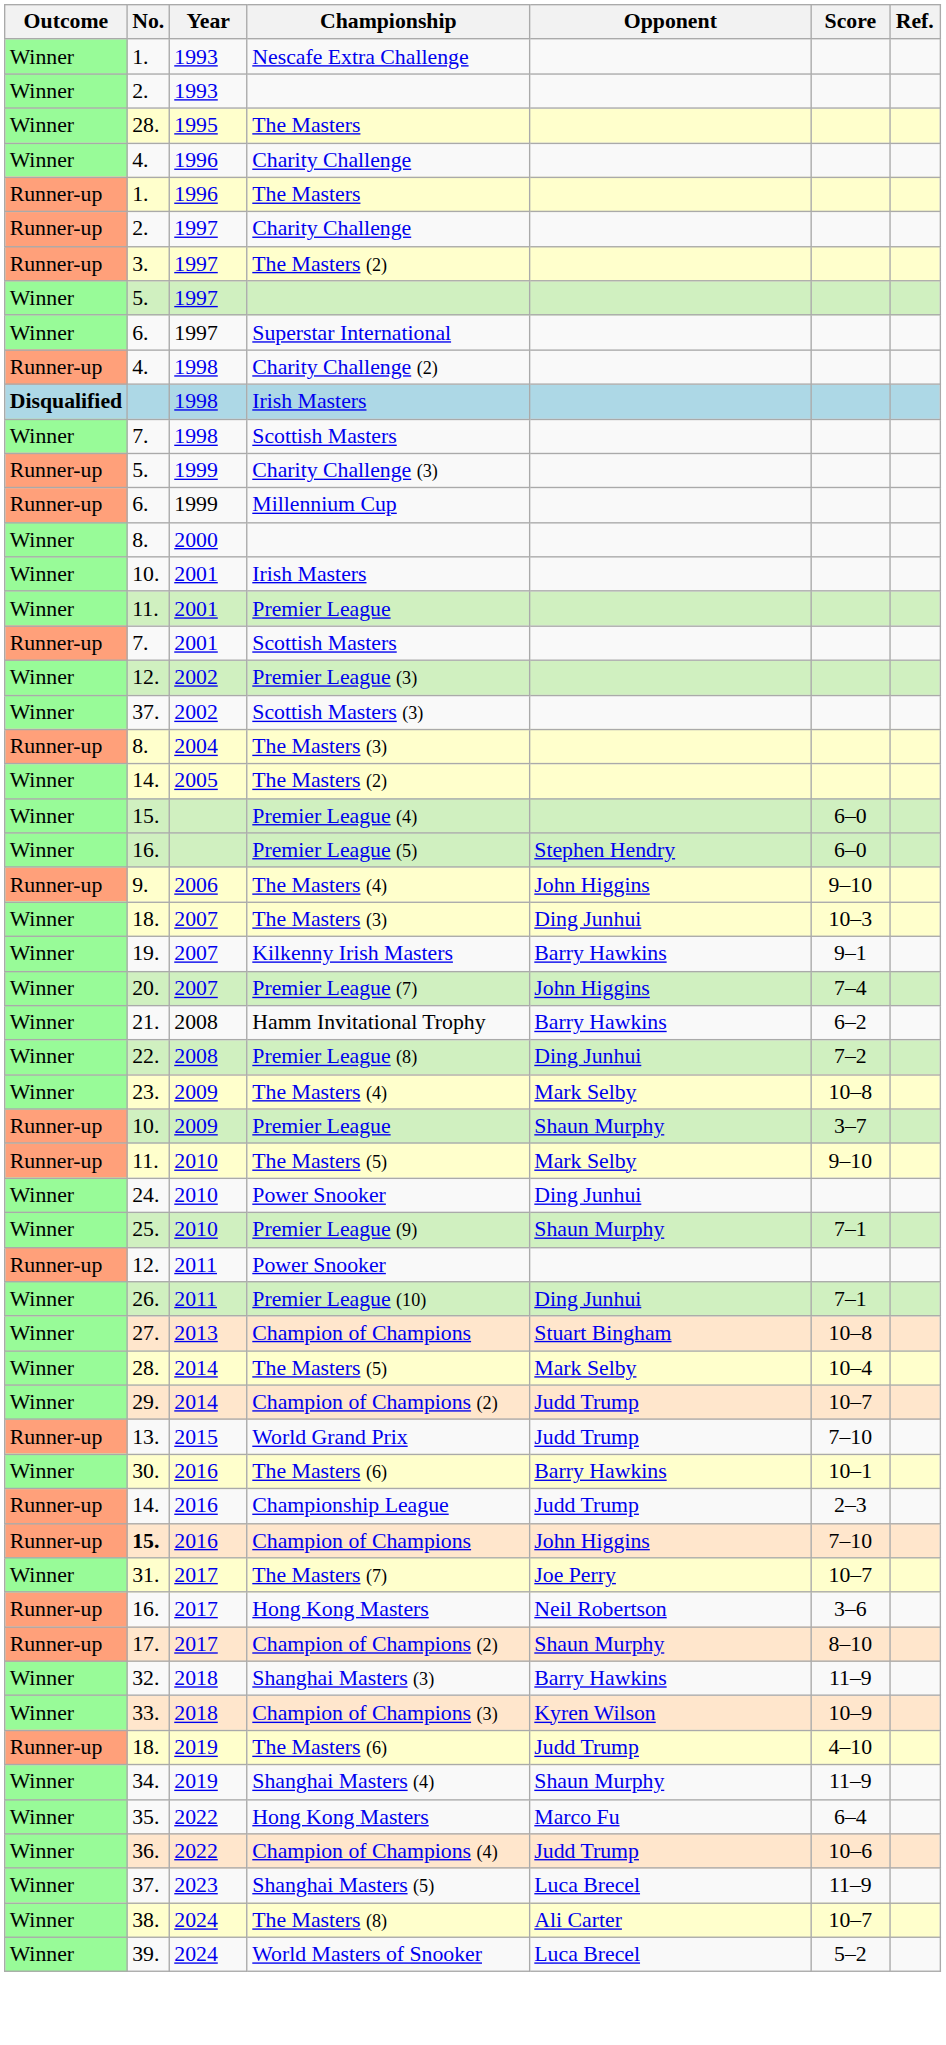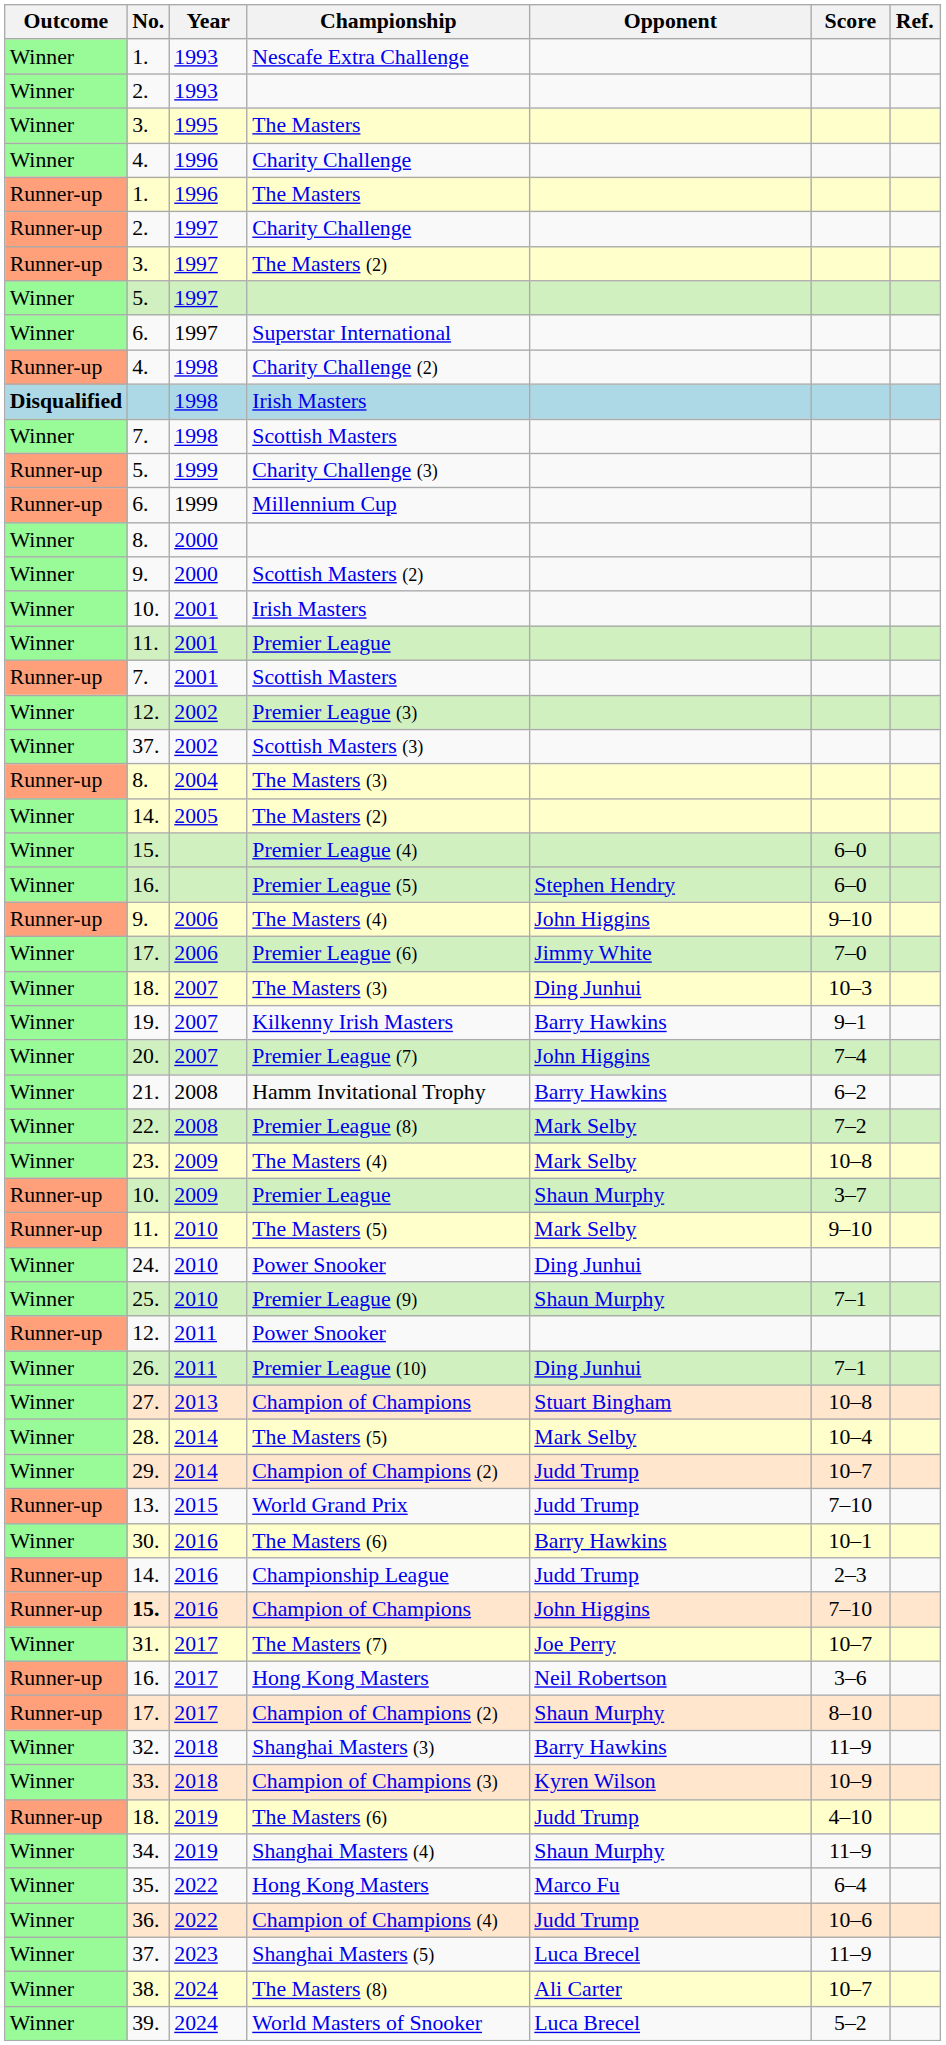1995 / The Masters | No.: 28. -> 3.
+ row: Winner | 9. | 2000 | Scottish Masters (2)
+ row: Winner | 17. | 2006 | Premier League (6) | Jimmy White | 7–0
Premier League (8) | Opponent: Ding Junhui -> Mark Selby
